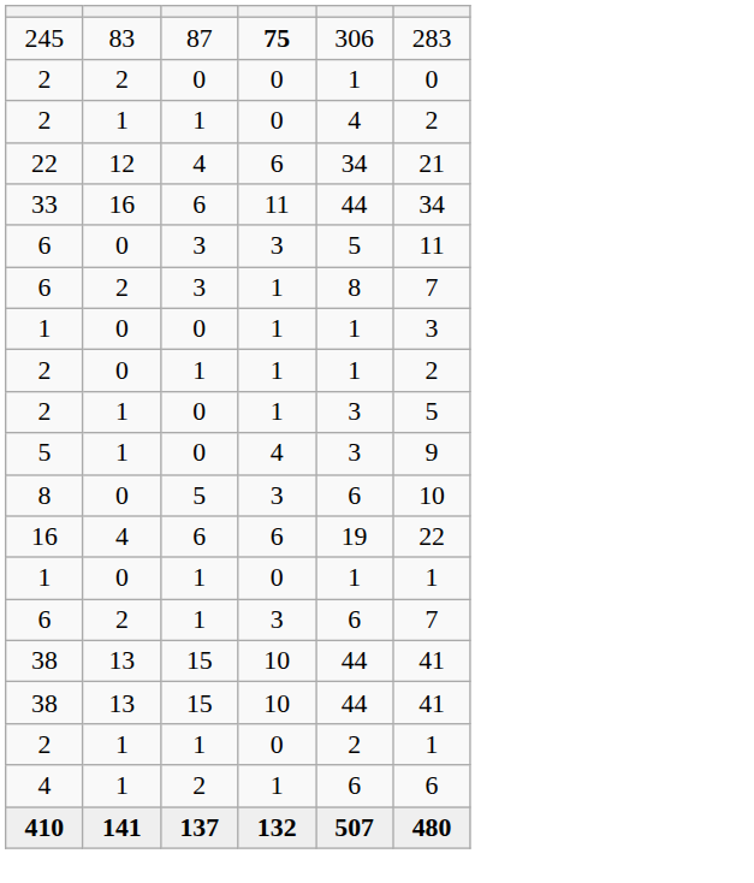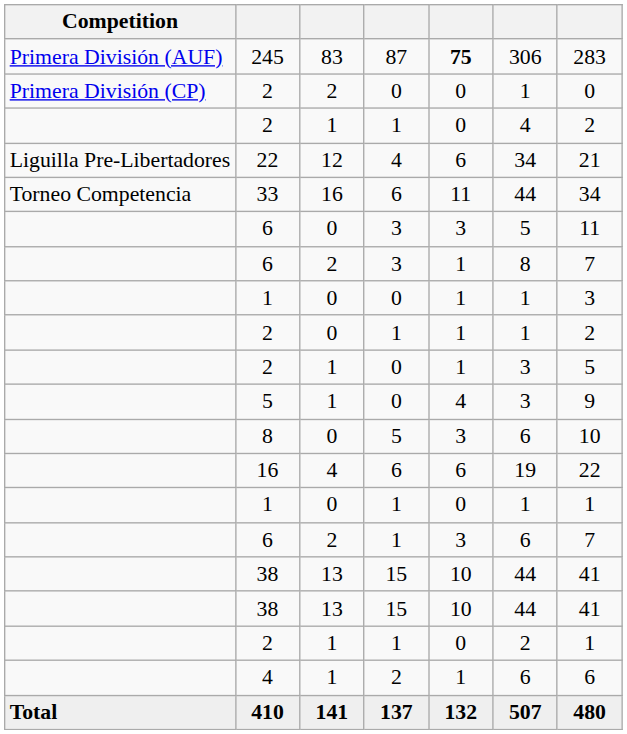+ column: Competition | Primera División (AUF) | Primera División (CP) | Liguilla Pre-Libertadores | Torneo Competencia | Total
